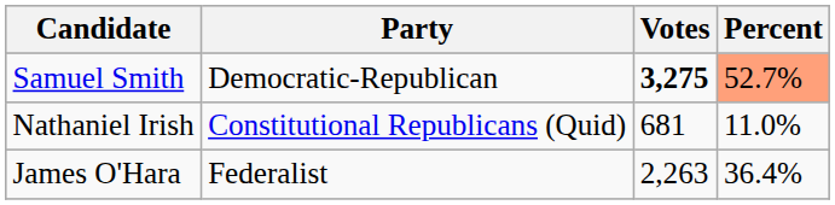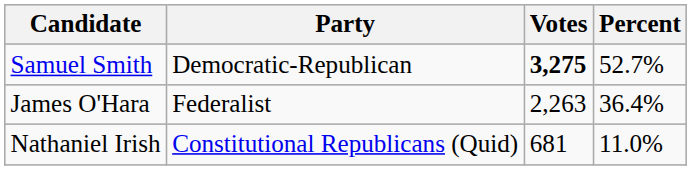Samuel Smith | Percent: lightsalmon background -> no background
rows swapped: James O'Hara <-> Nathaniel Irish
